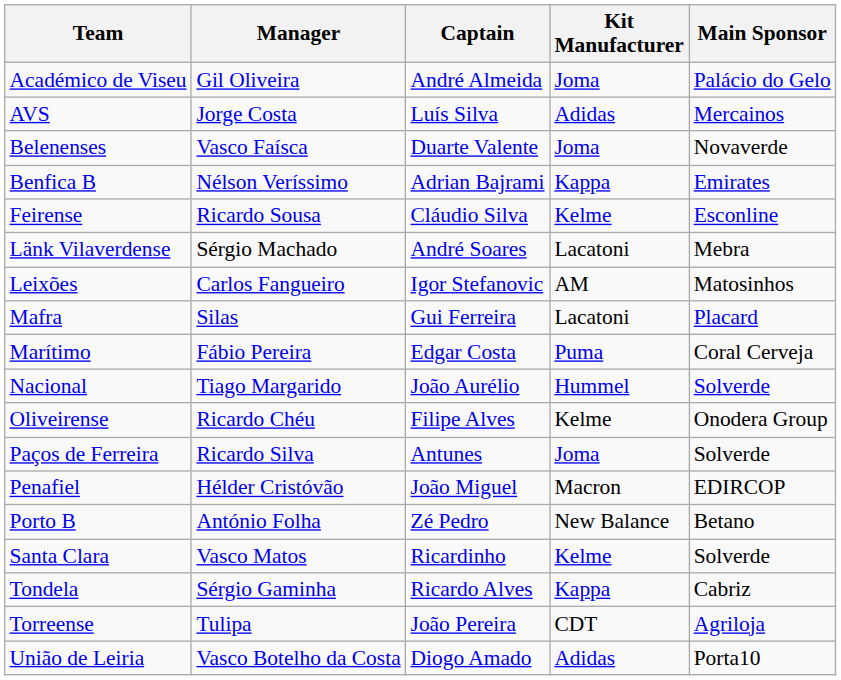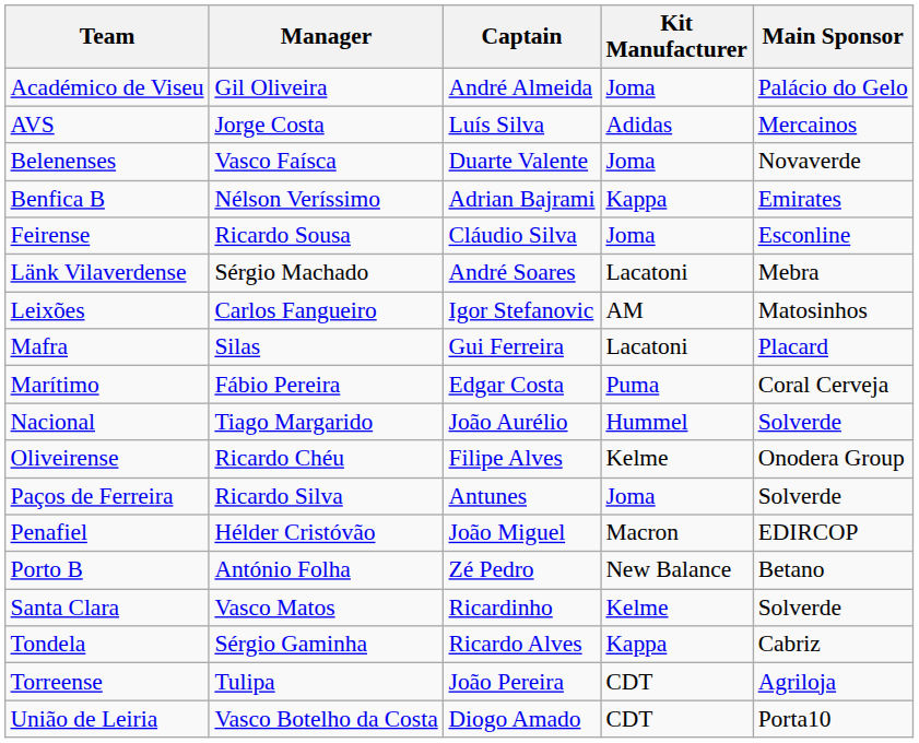Feirense | Kit Manufacturer: Kelme -> Joma
União de Leiria | Kit Manufacturer: Adidas -> CDT
